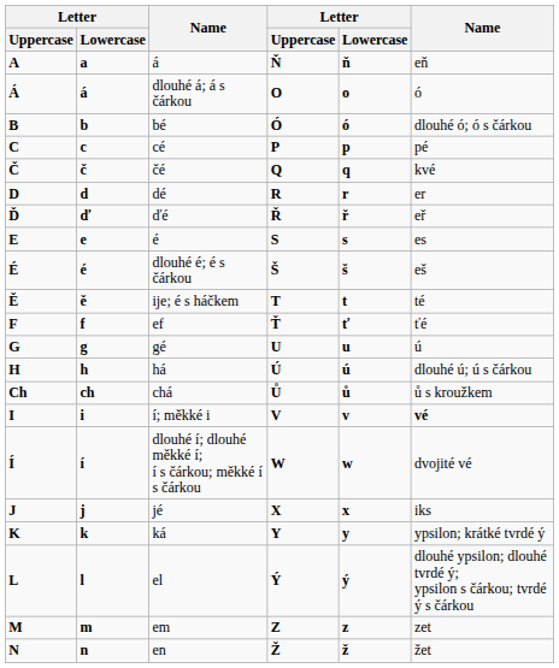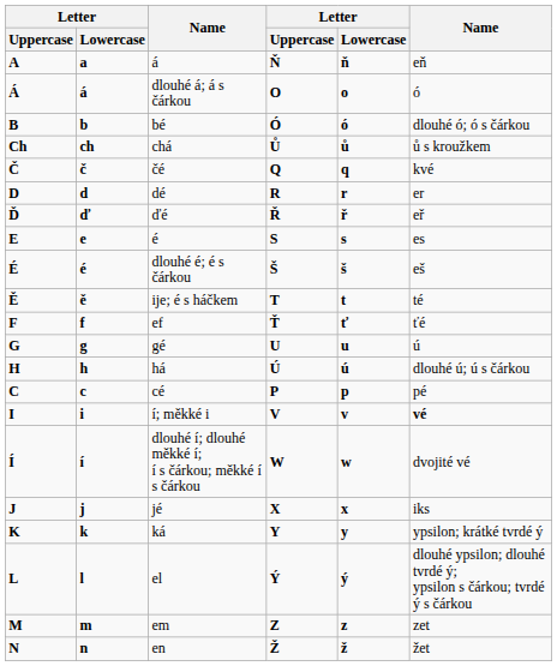rows swapped: cé <-> chá
